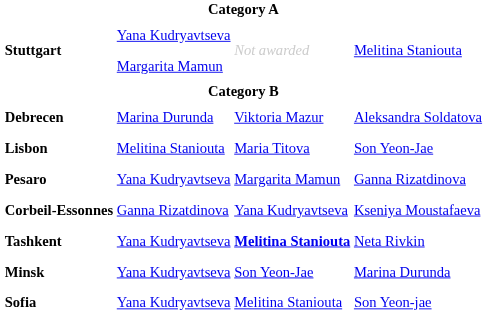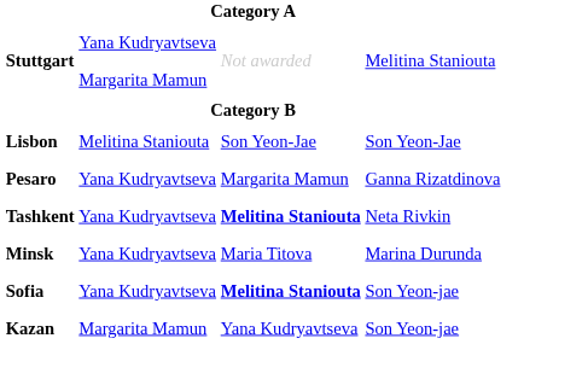- row: Debrecen | Marina Durunda | Viktoria Mazur | Aleksandra Soldatova
Lisbon | column 3: Maria Titova -> Son Yeon-Jae
- row: Corbeil-Essonnes | Ganna Rizatdinova | Yana Kudryavtseva | Kseniya Moustafaeva
Minsk | column 3: Son Yeon-Jae -> Maria Titova
Sofia | column 3: normal -> bold
+ row: Kazan | Margarita Mamun | Yana Kudryavtseva | Son Yeon-jae
